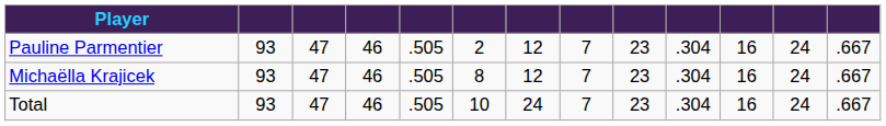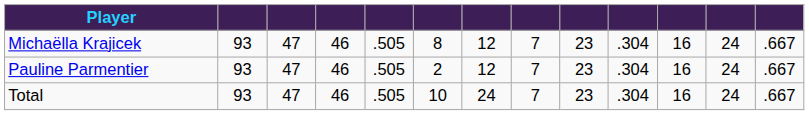rows swapped: Michaëlla Krajicek <-> Pauline Parmentier
